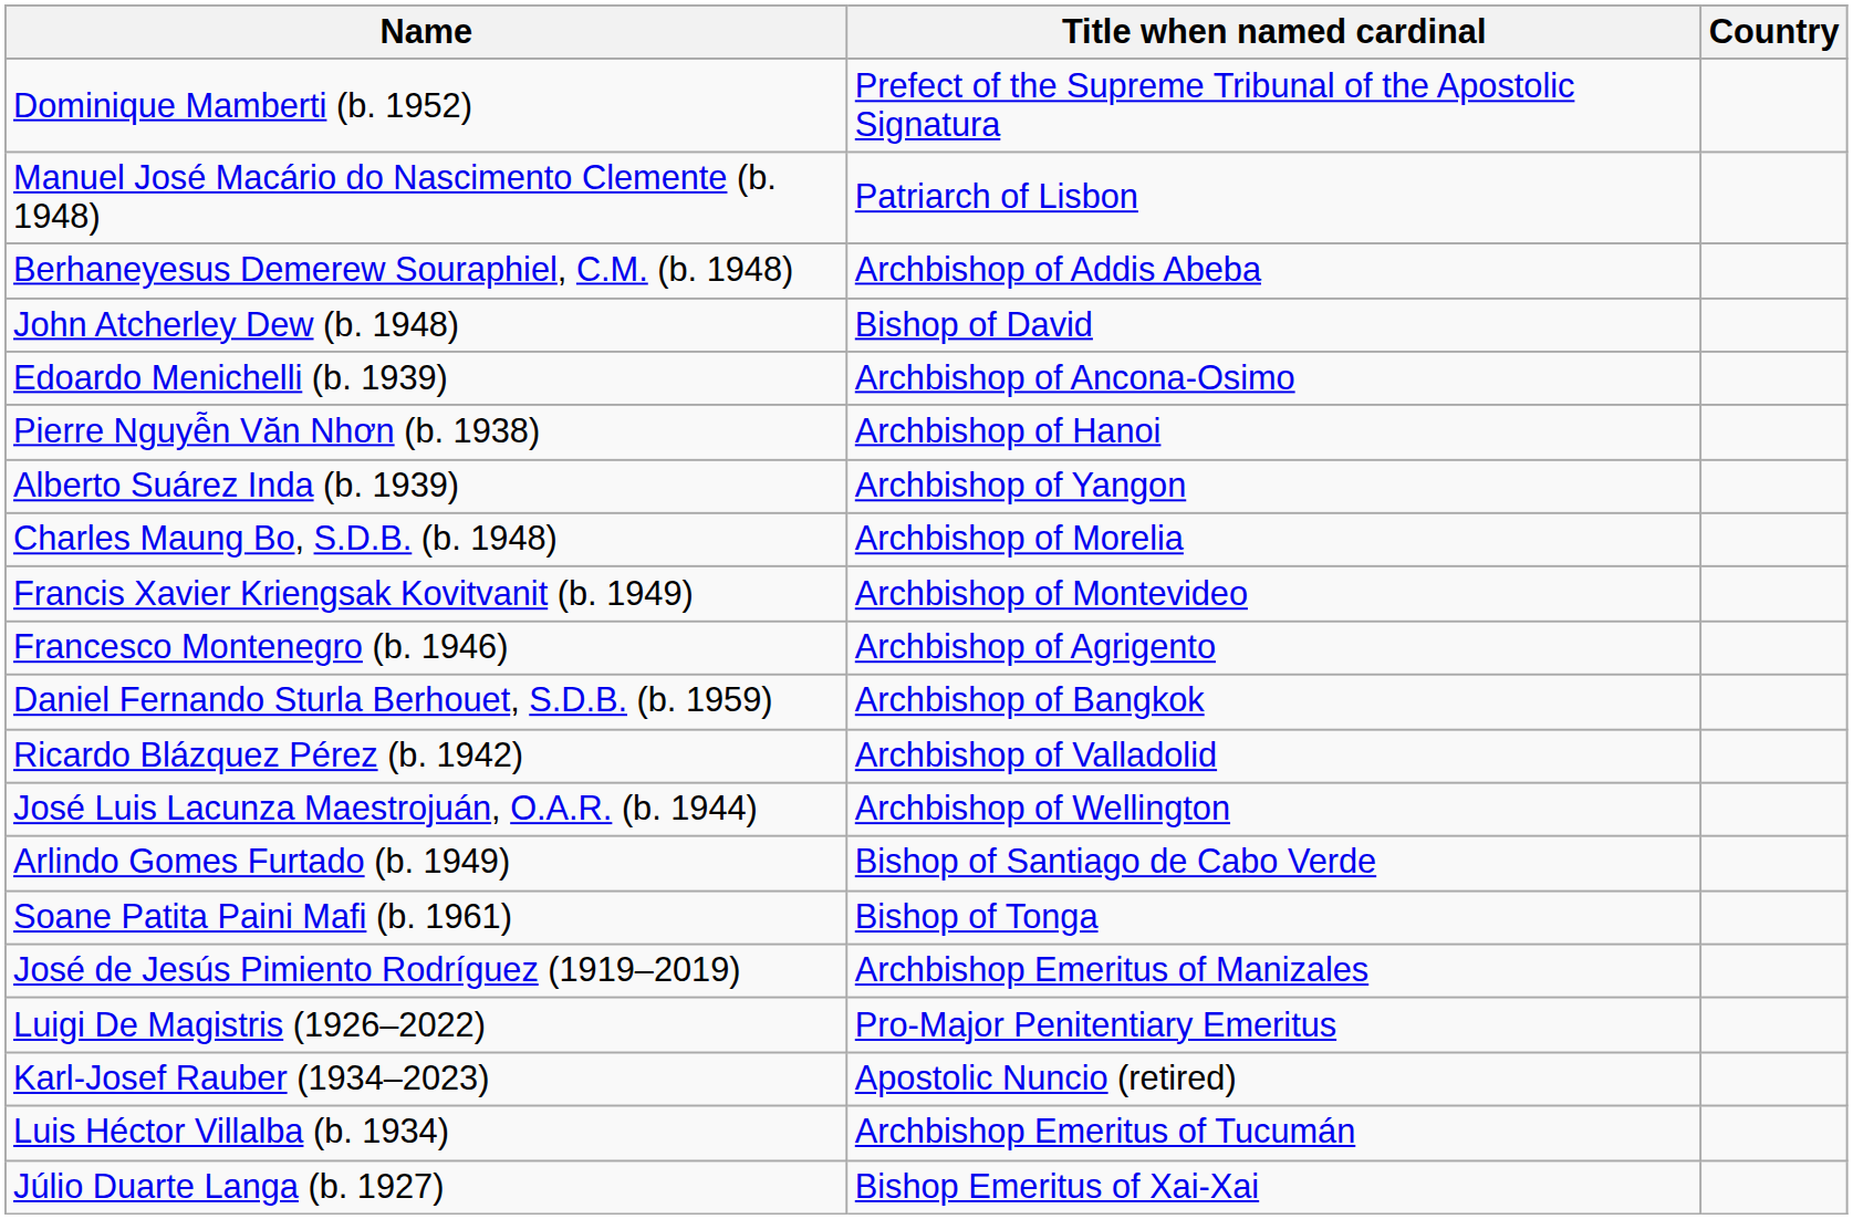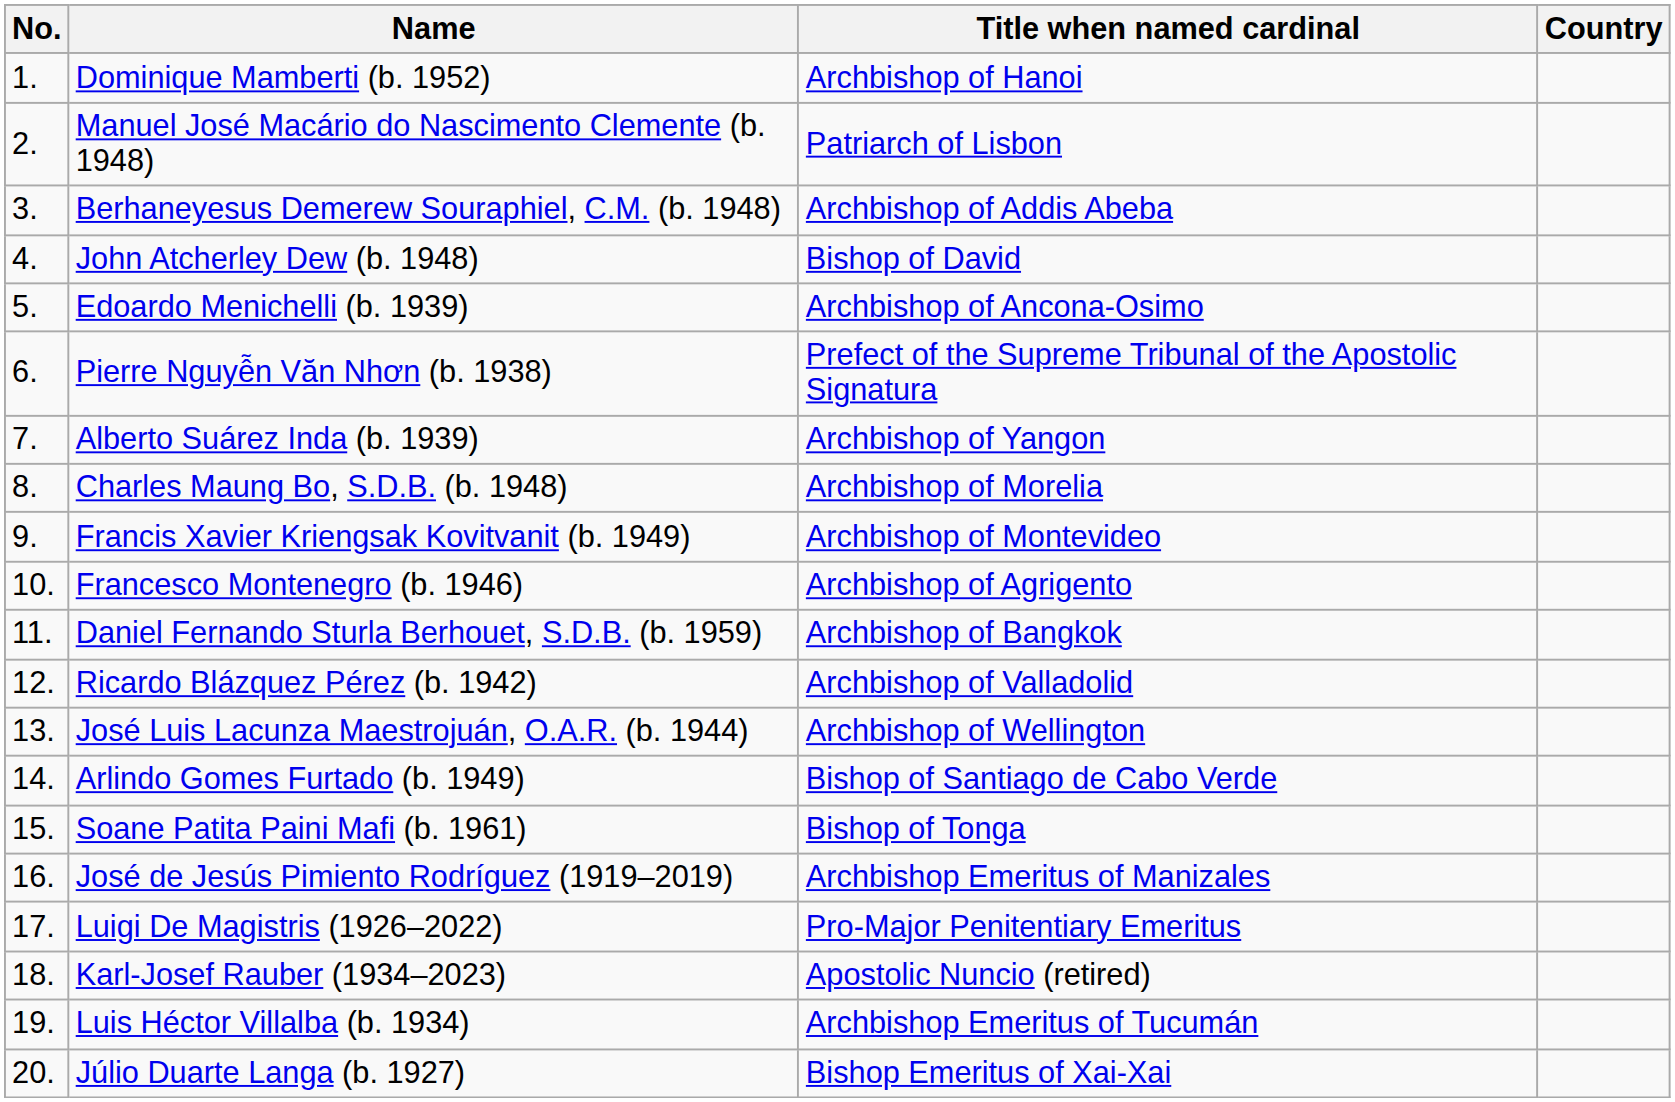+ column: No. | 1. | 2. | 3. | 4. | 5. | 6. | 7. | 8. | 9. | 10. | 11. | 12. | 13. | 14. | 15. | 16. | 17. | 18. | 19. | 20.
Dominique Mamberti (b. 1952) | Title when named cardinal: Prefect of the Supreme Tribunal of the Apostolic Signatura -> Archbishop of Hanoi
Pierre Nguyễn Văn Nhơn (b. 1938) | Title when named cardinal: Archbishop of Hanoi -> Prefect of the Supreme Tribunal of the Apostolic Signatura
